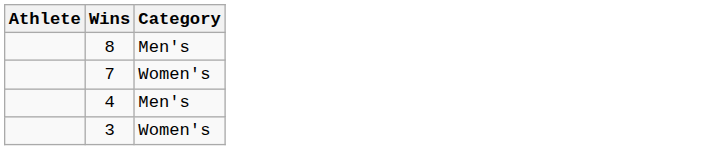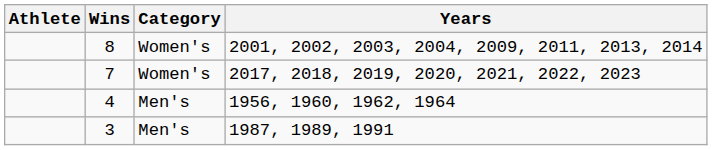+ column: Years | 2001, 2002, 2003, 2004, 2009, 2011, 2013, 2014 | 2017, 2018, 2019, 2020, 2021, 2022, 2023 | 1956, 1960, 1962, 1964 | 1987, 1989, 1991
8 | Category: Men's -> Women's
3 | Category: Women's -> Men's
